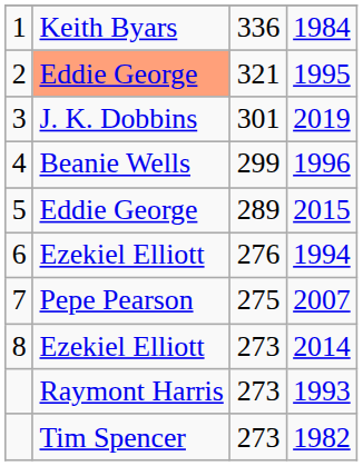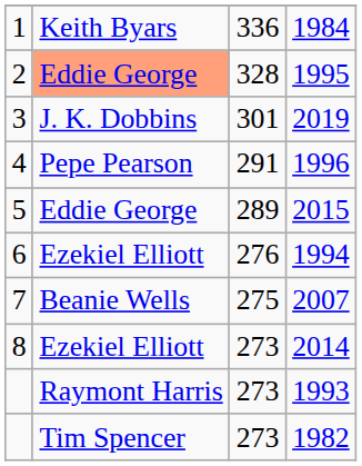1995 | column 3: 321 -> 328
1996 | column 2: Beanie Wells -> Pepe Pearson
1996 | column 3: 299 -> 291
2007 | column 2: Pepe Pearson -> Beanie Wells
